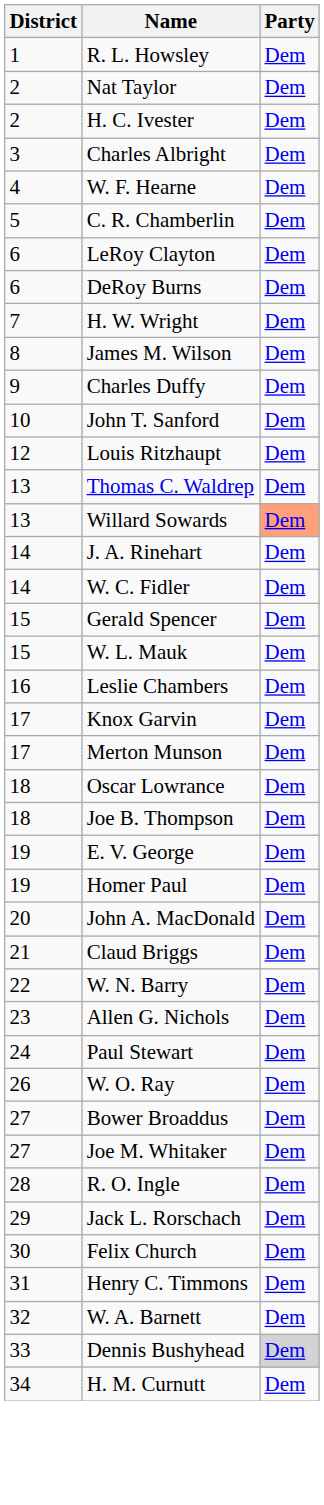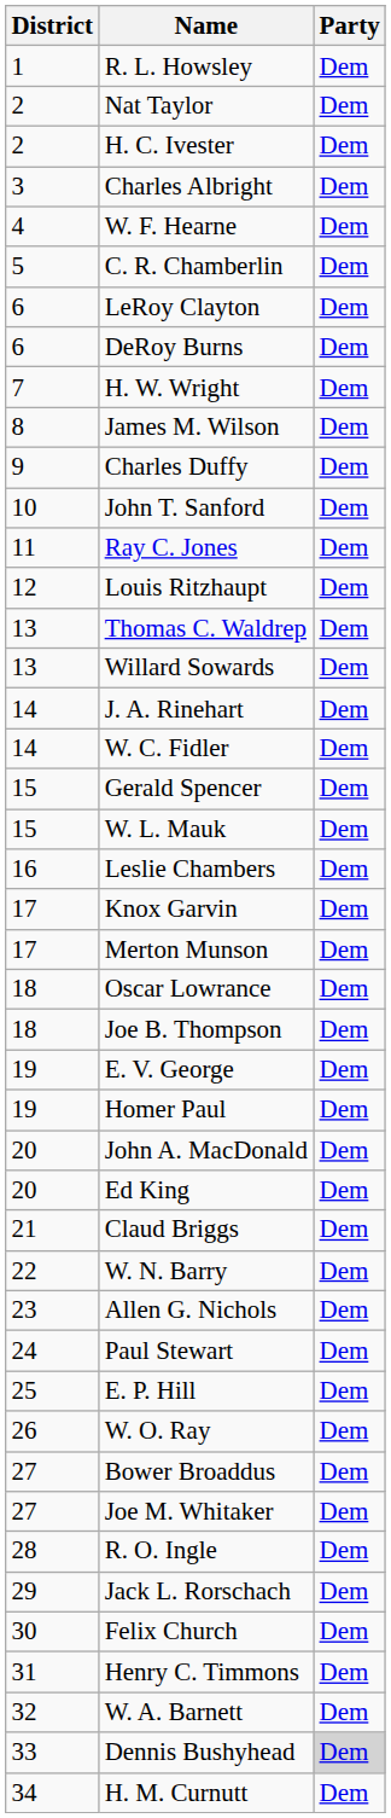+ row: 11 | Ray C. Jones | Dem
Willard Sowards | Party: lightsalmon background -> no background
+ row: 20 | Ed King | Dem
+ row: 25 | E. P. Hill | Dem
